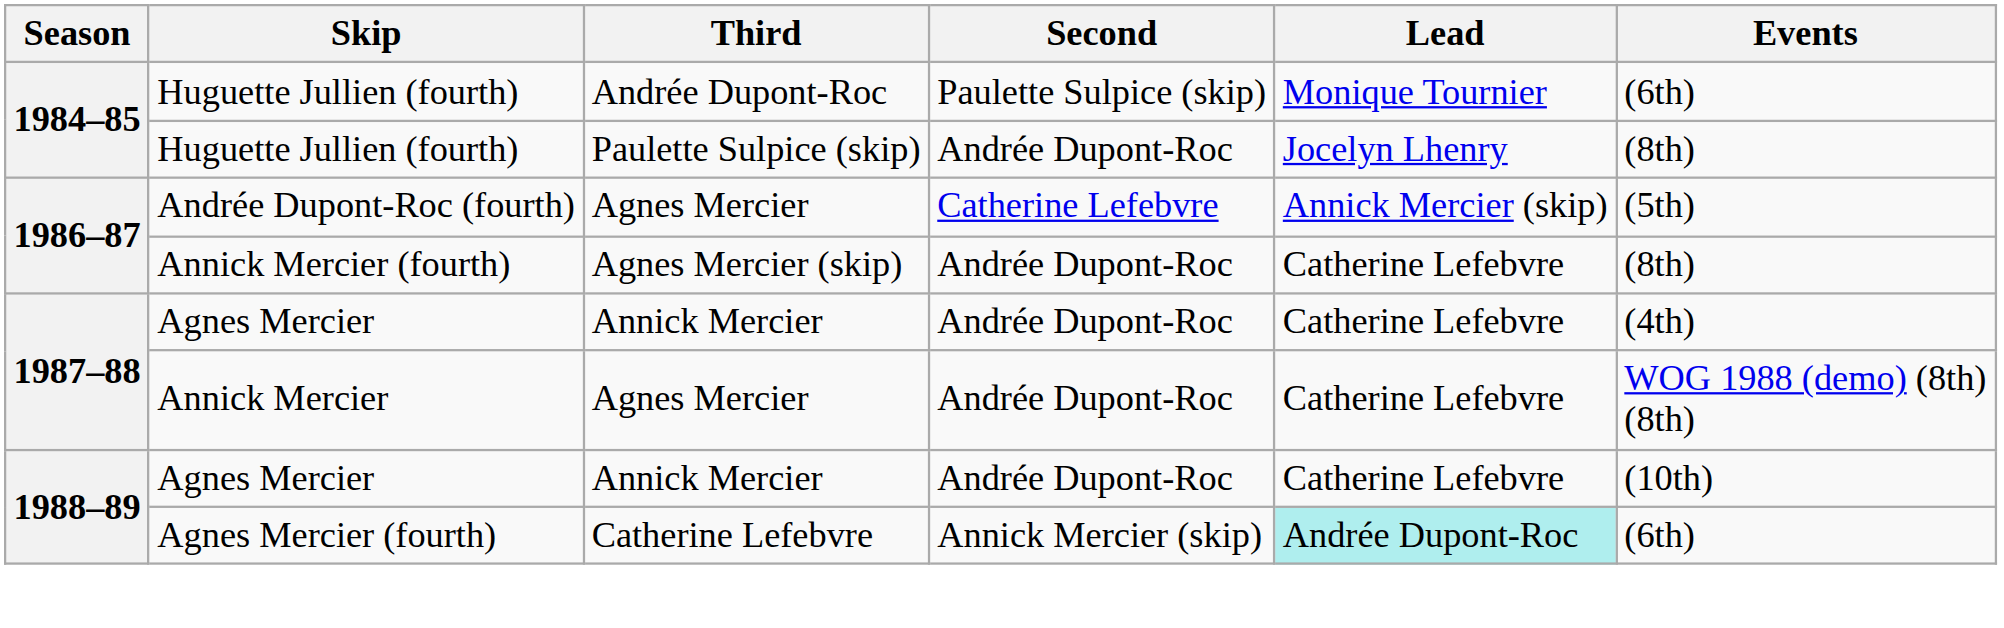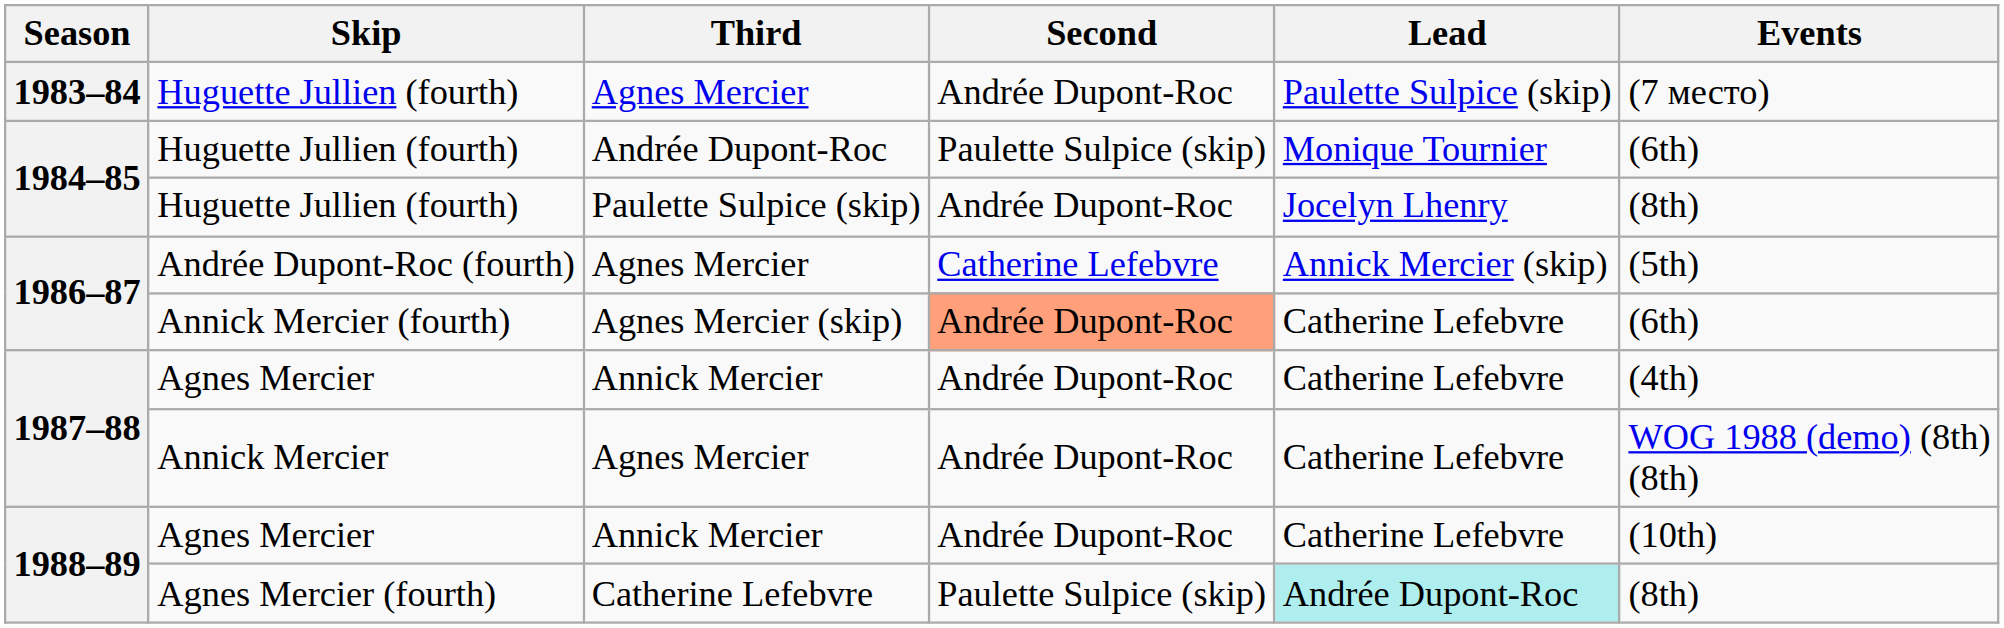+ row: 1983–84 | Huguette Jullien (fourth) | Agnes Mercier | Andrée Dupont-Roc | Paulette Sulpice (skip) | (7 место)
Annick Mercier (fourth) | Second: no background -> lightsalmon background
Annick Mercier (fourth) | Events: (8th) -> (6th)
Agnes Mercier (fourth) | Second: Annick Mercier (skip) -> Paulette Sulpice (skip)
Agnes Mercier (fourth) | Events: (6th) -> (8th)
